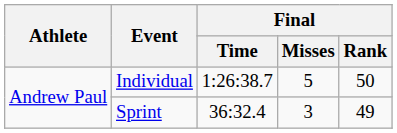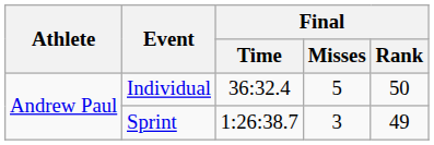Individual | Final / Time: 1:26:38.7 -> 36:32.4
Sprint | Final / Time: 36:32.4 -> 1:26:38.7
